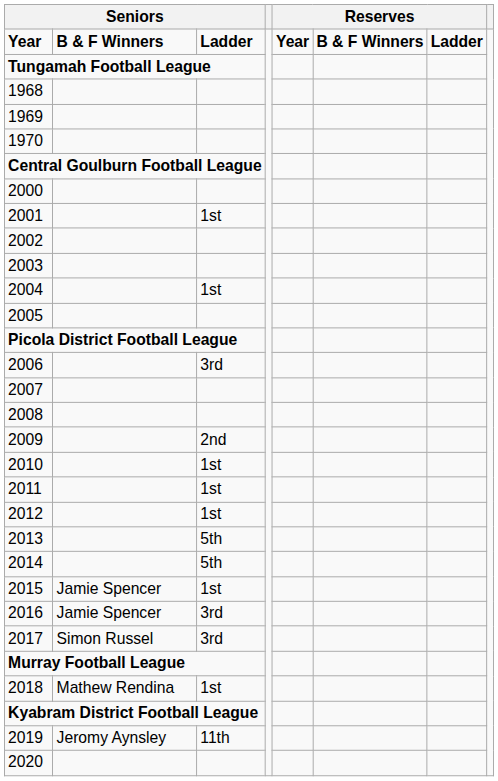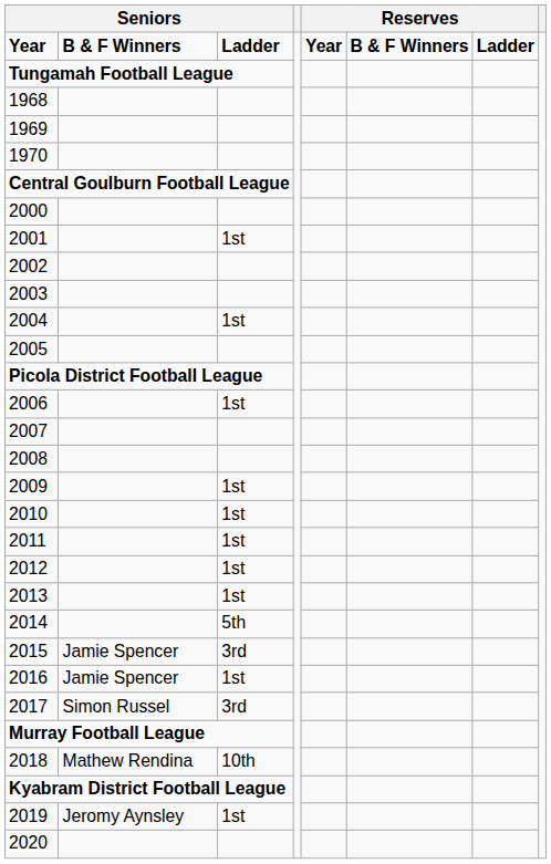2006 | column 3: 3rd -> 1st
2009 | column 3: 2nd -> 1st
2013 | column 3: 5th -> 1st
2015 | column 3: 1st -> 3rd
2016 | column 3: 3rd -> 1st
2018 | column 3: 1st -> 10th
2019 | column 3: 11th -> 1st
